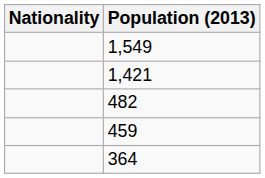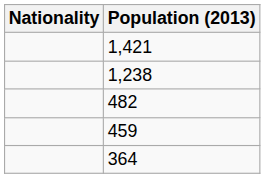- row: 1,549
+ row: 1,238
